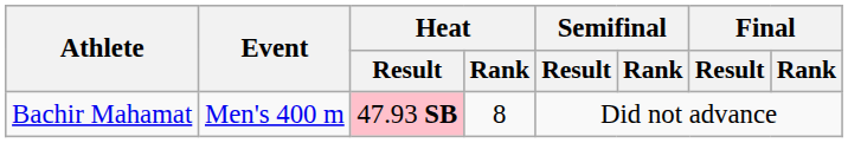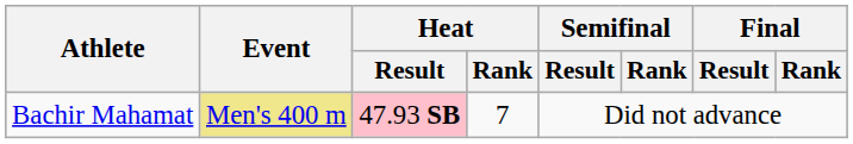Bachir Mahamat | Event: no background -> khaki background
Bachir Mahamat | Heat / Rank: 8 -> 7
